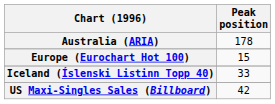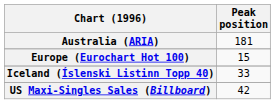Australia (ARIA) | Peak position: 178 -> 181
